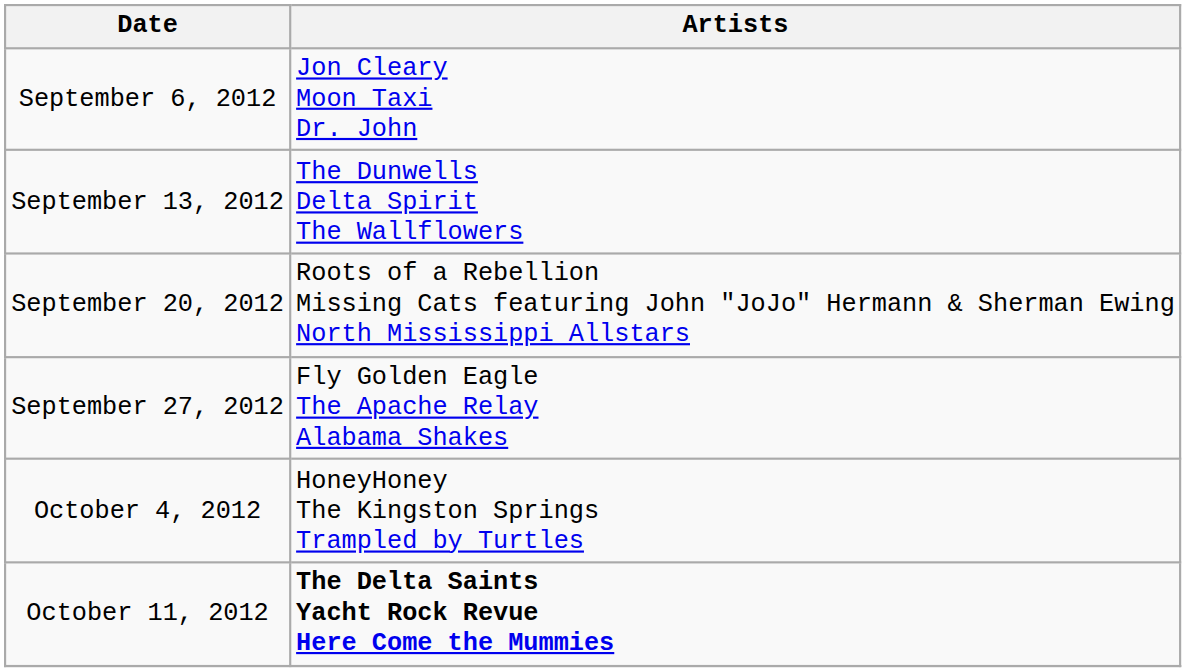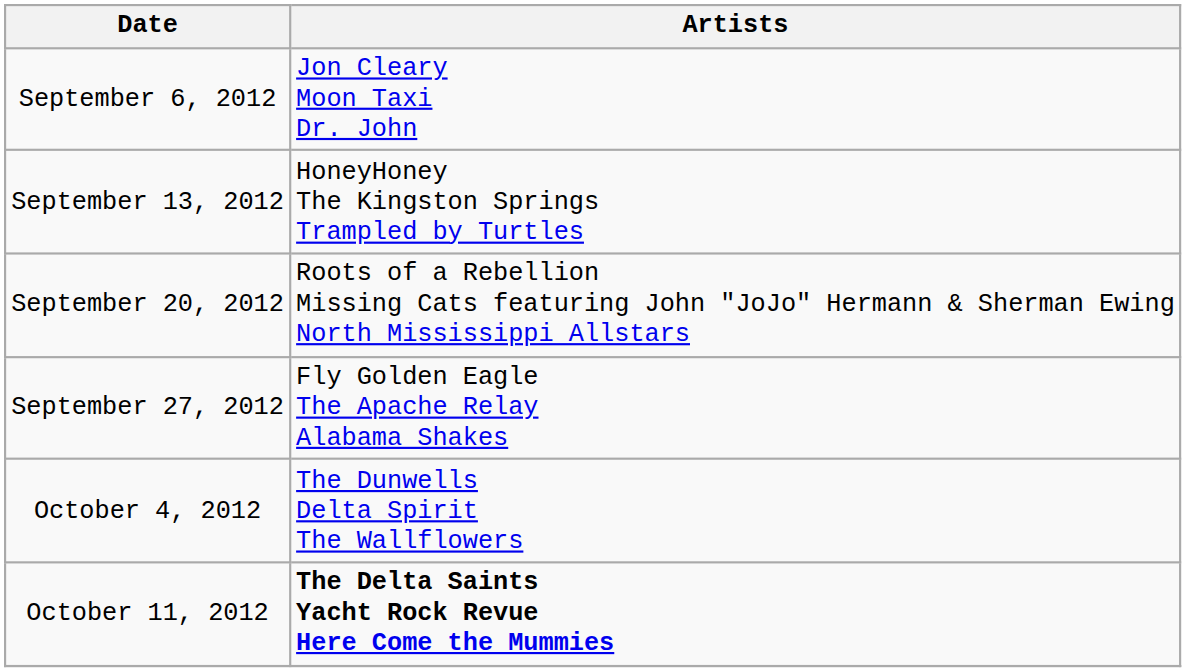September 13, 2012 | Artists: The Dunwells Delta Spirit The Wallflowers -> HoneyHoney The Kingston Springs Trampled by Turtles
October 4, 2012 | Artists: HoneyHoney The Kingston Springs Trampled by Turtles -> The Dunwells Delta Spirit The Wallflowers
